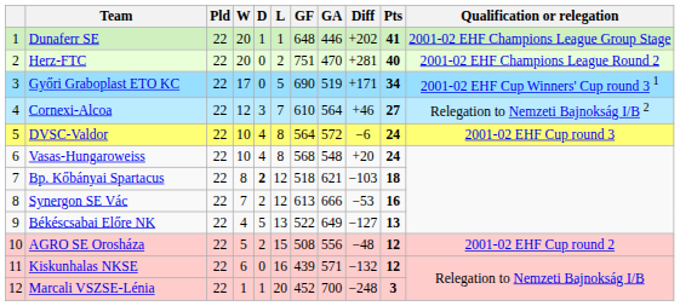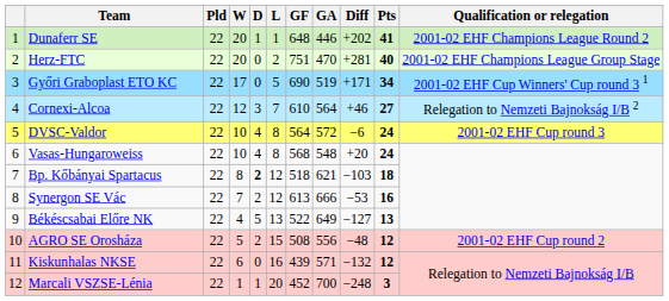Dunaferr SE | Qualification or relegation: 2001-02 EHF Champions League Group Stage -> 2001-02 EHF Champions League Round 2
Herz-FTC | Qualification or relegation: 2001-02 EHF Champions League Round 2 -> 2001-02 EHF Champions League Group Stage
